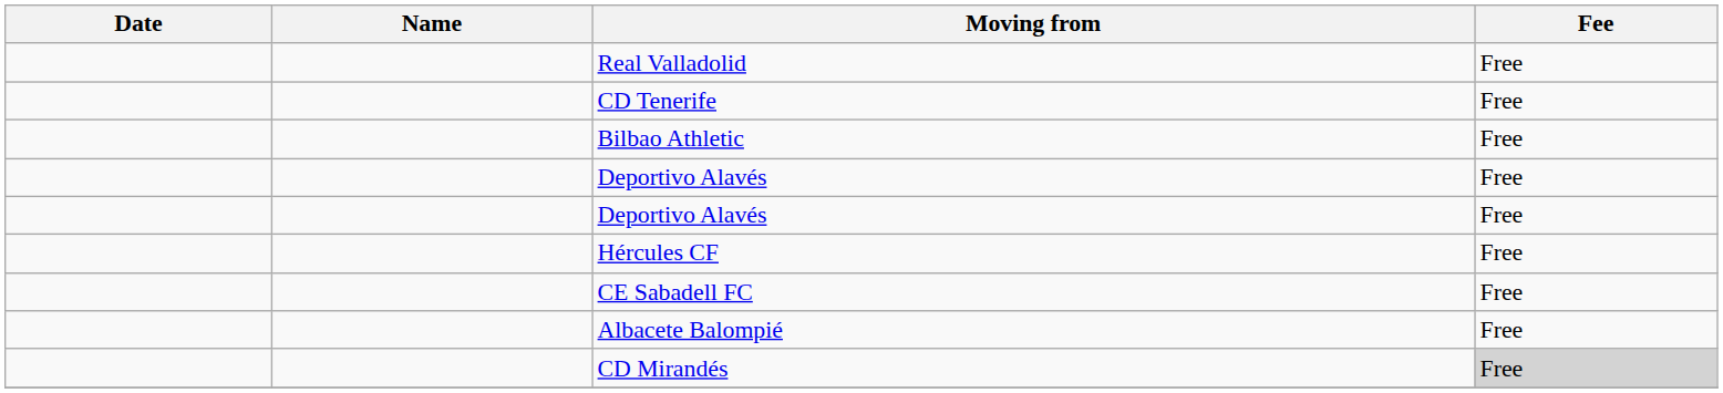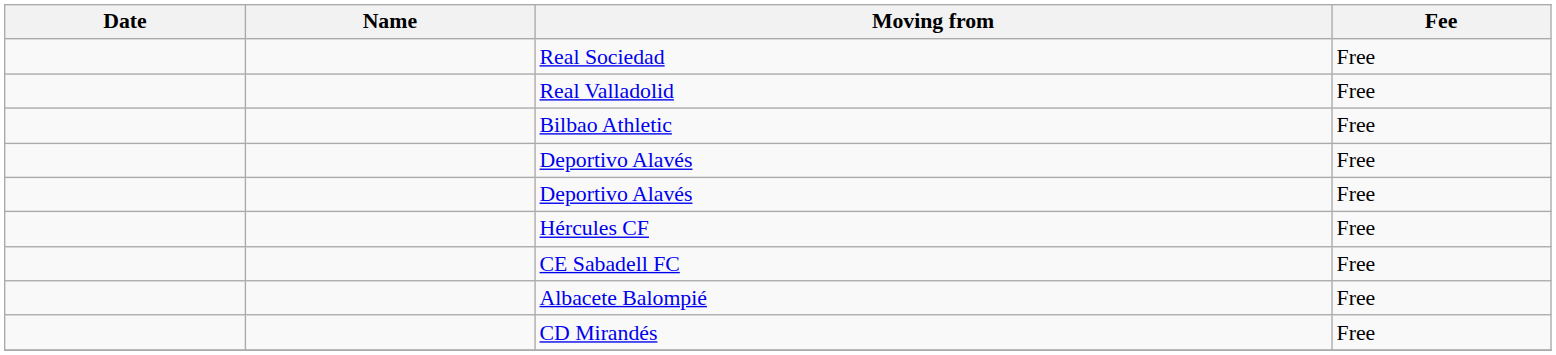+ row: Real Sociedad | Free
- row: CD Tenerife | Free
CD Mirandés | Fee: lightgrey background -> no background
